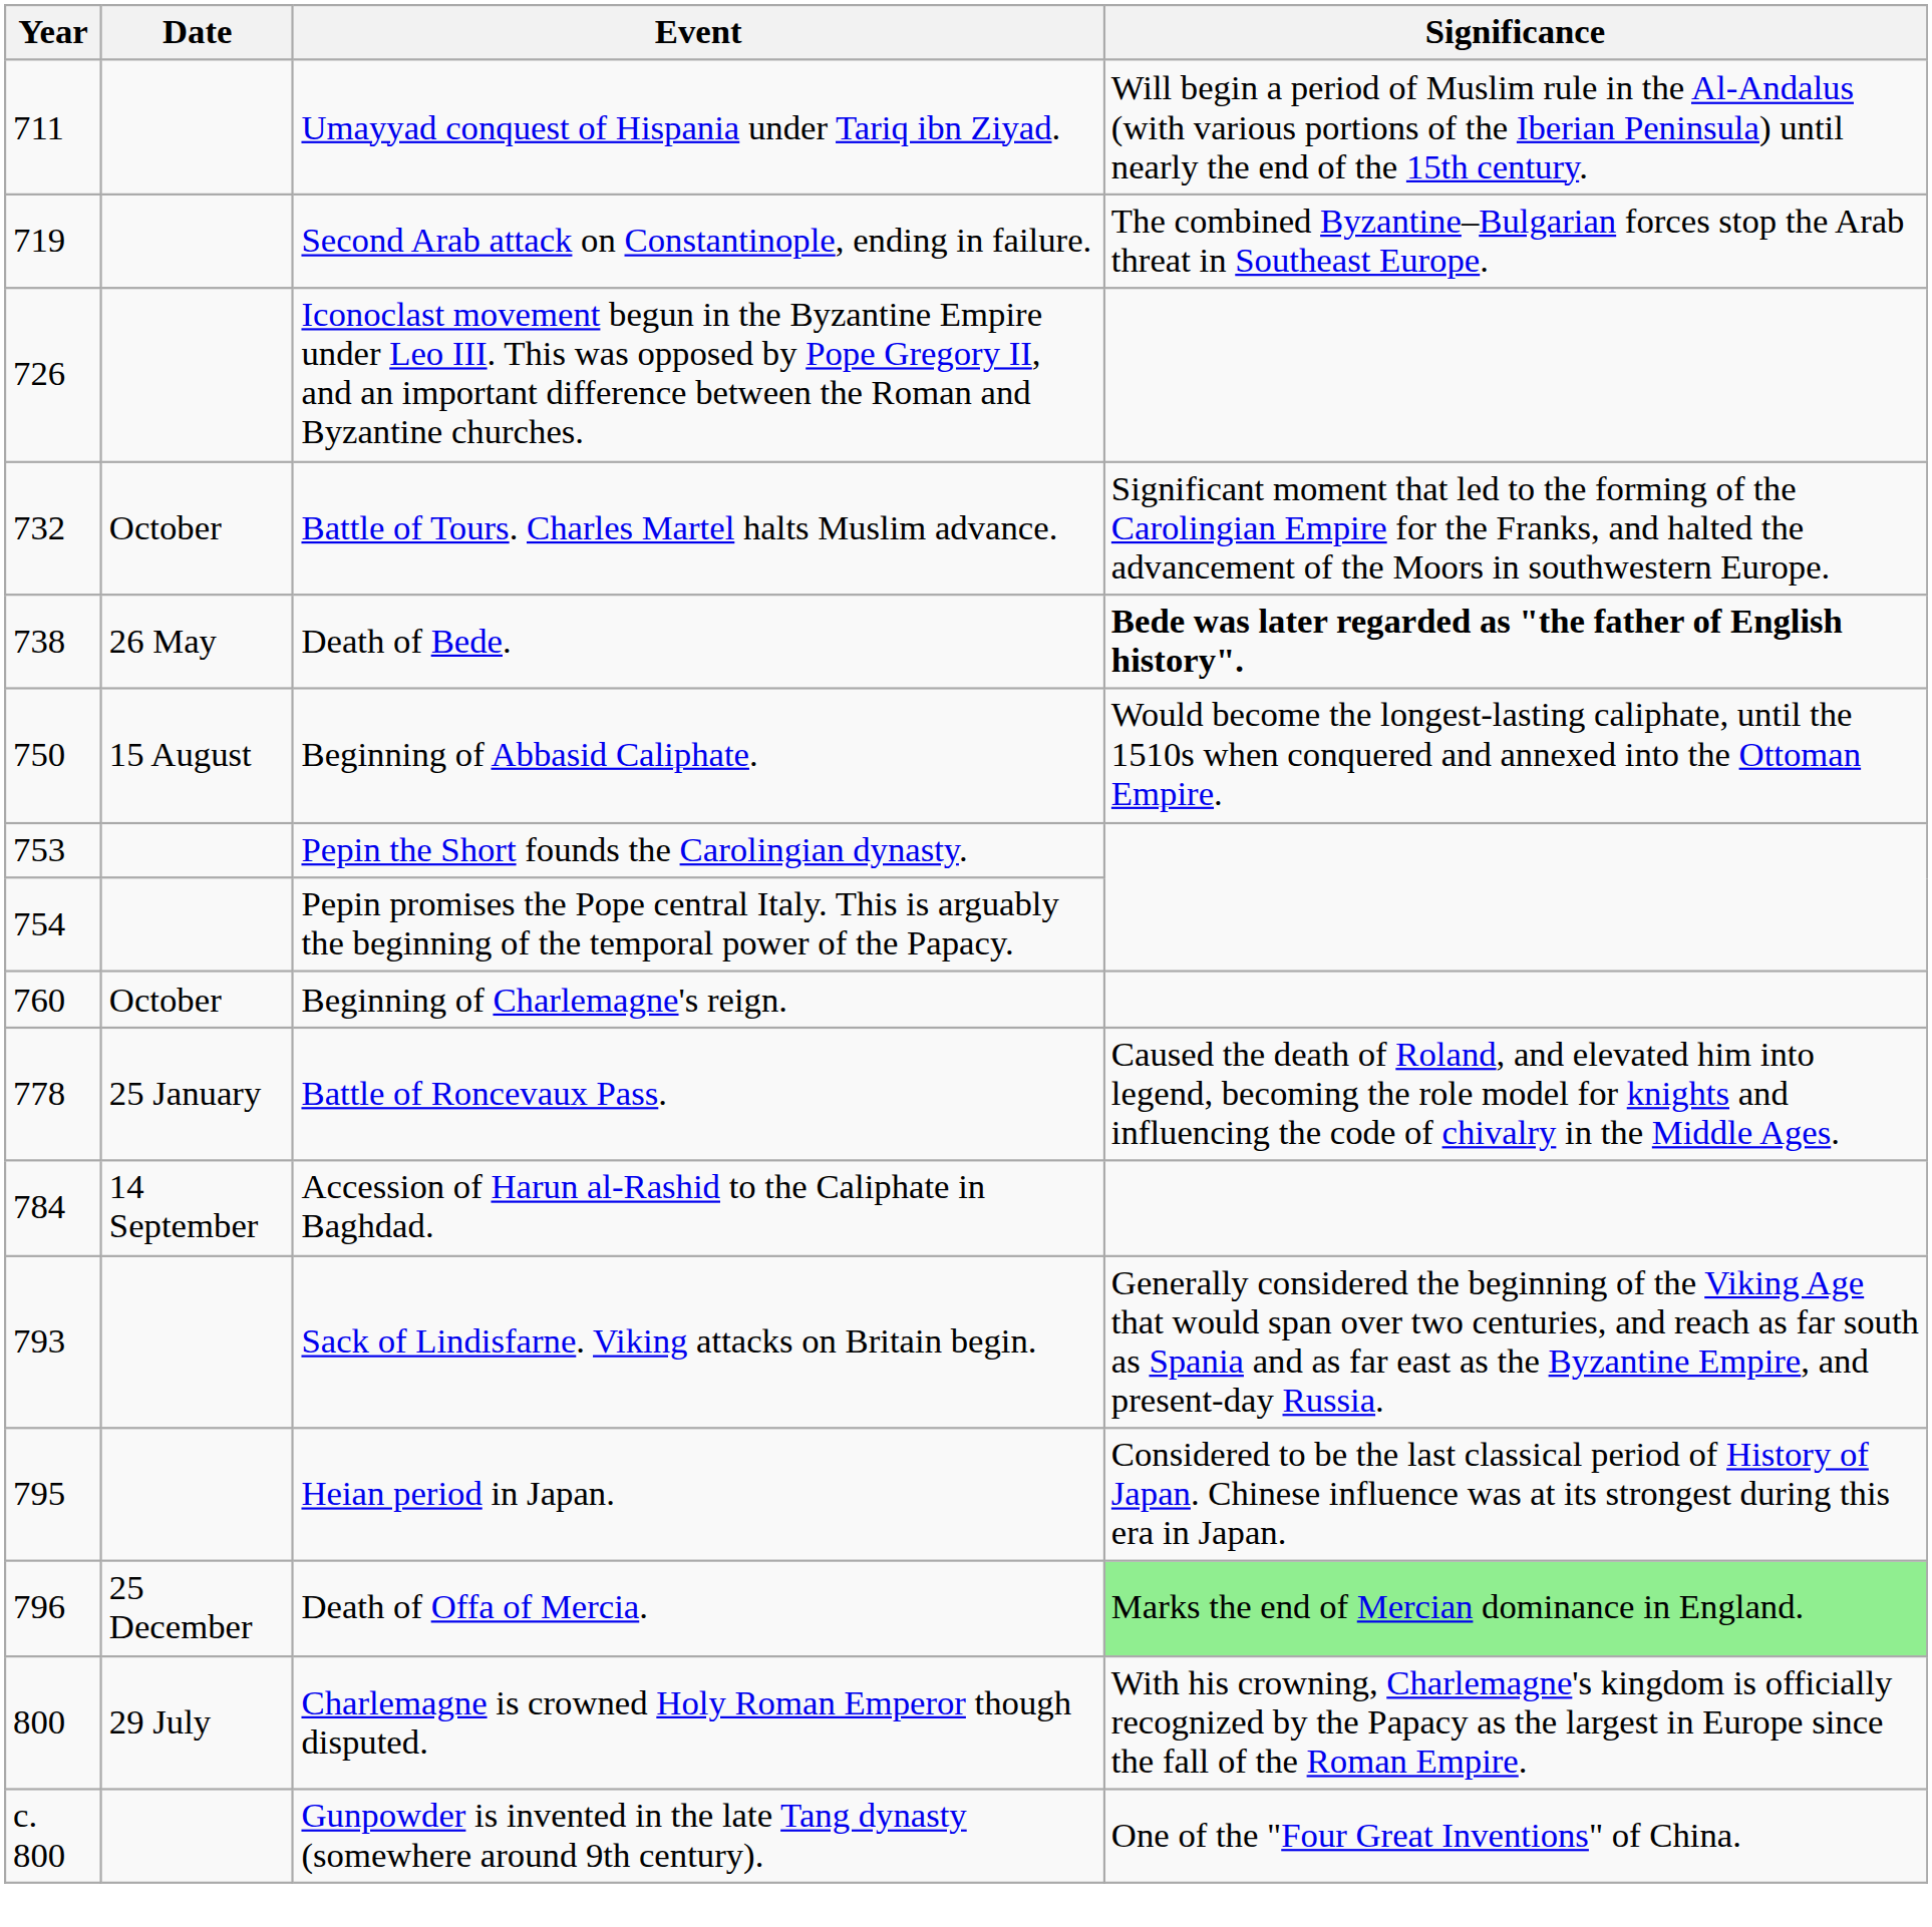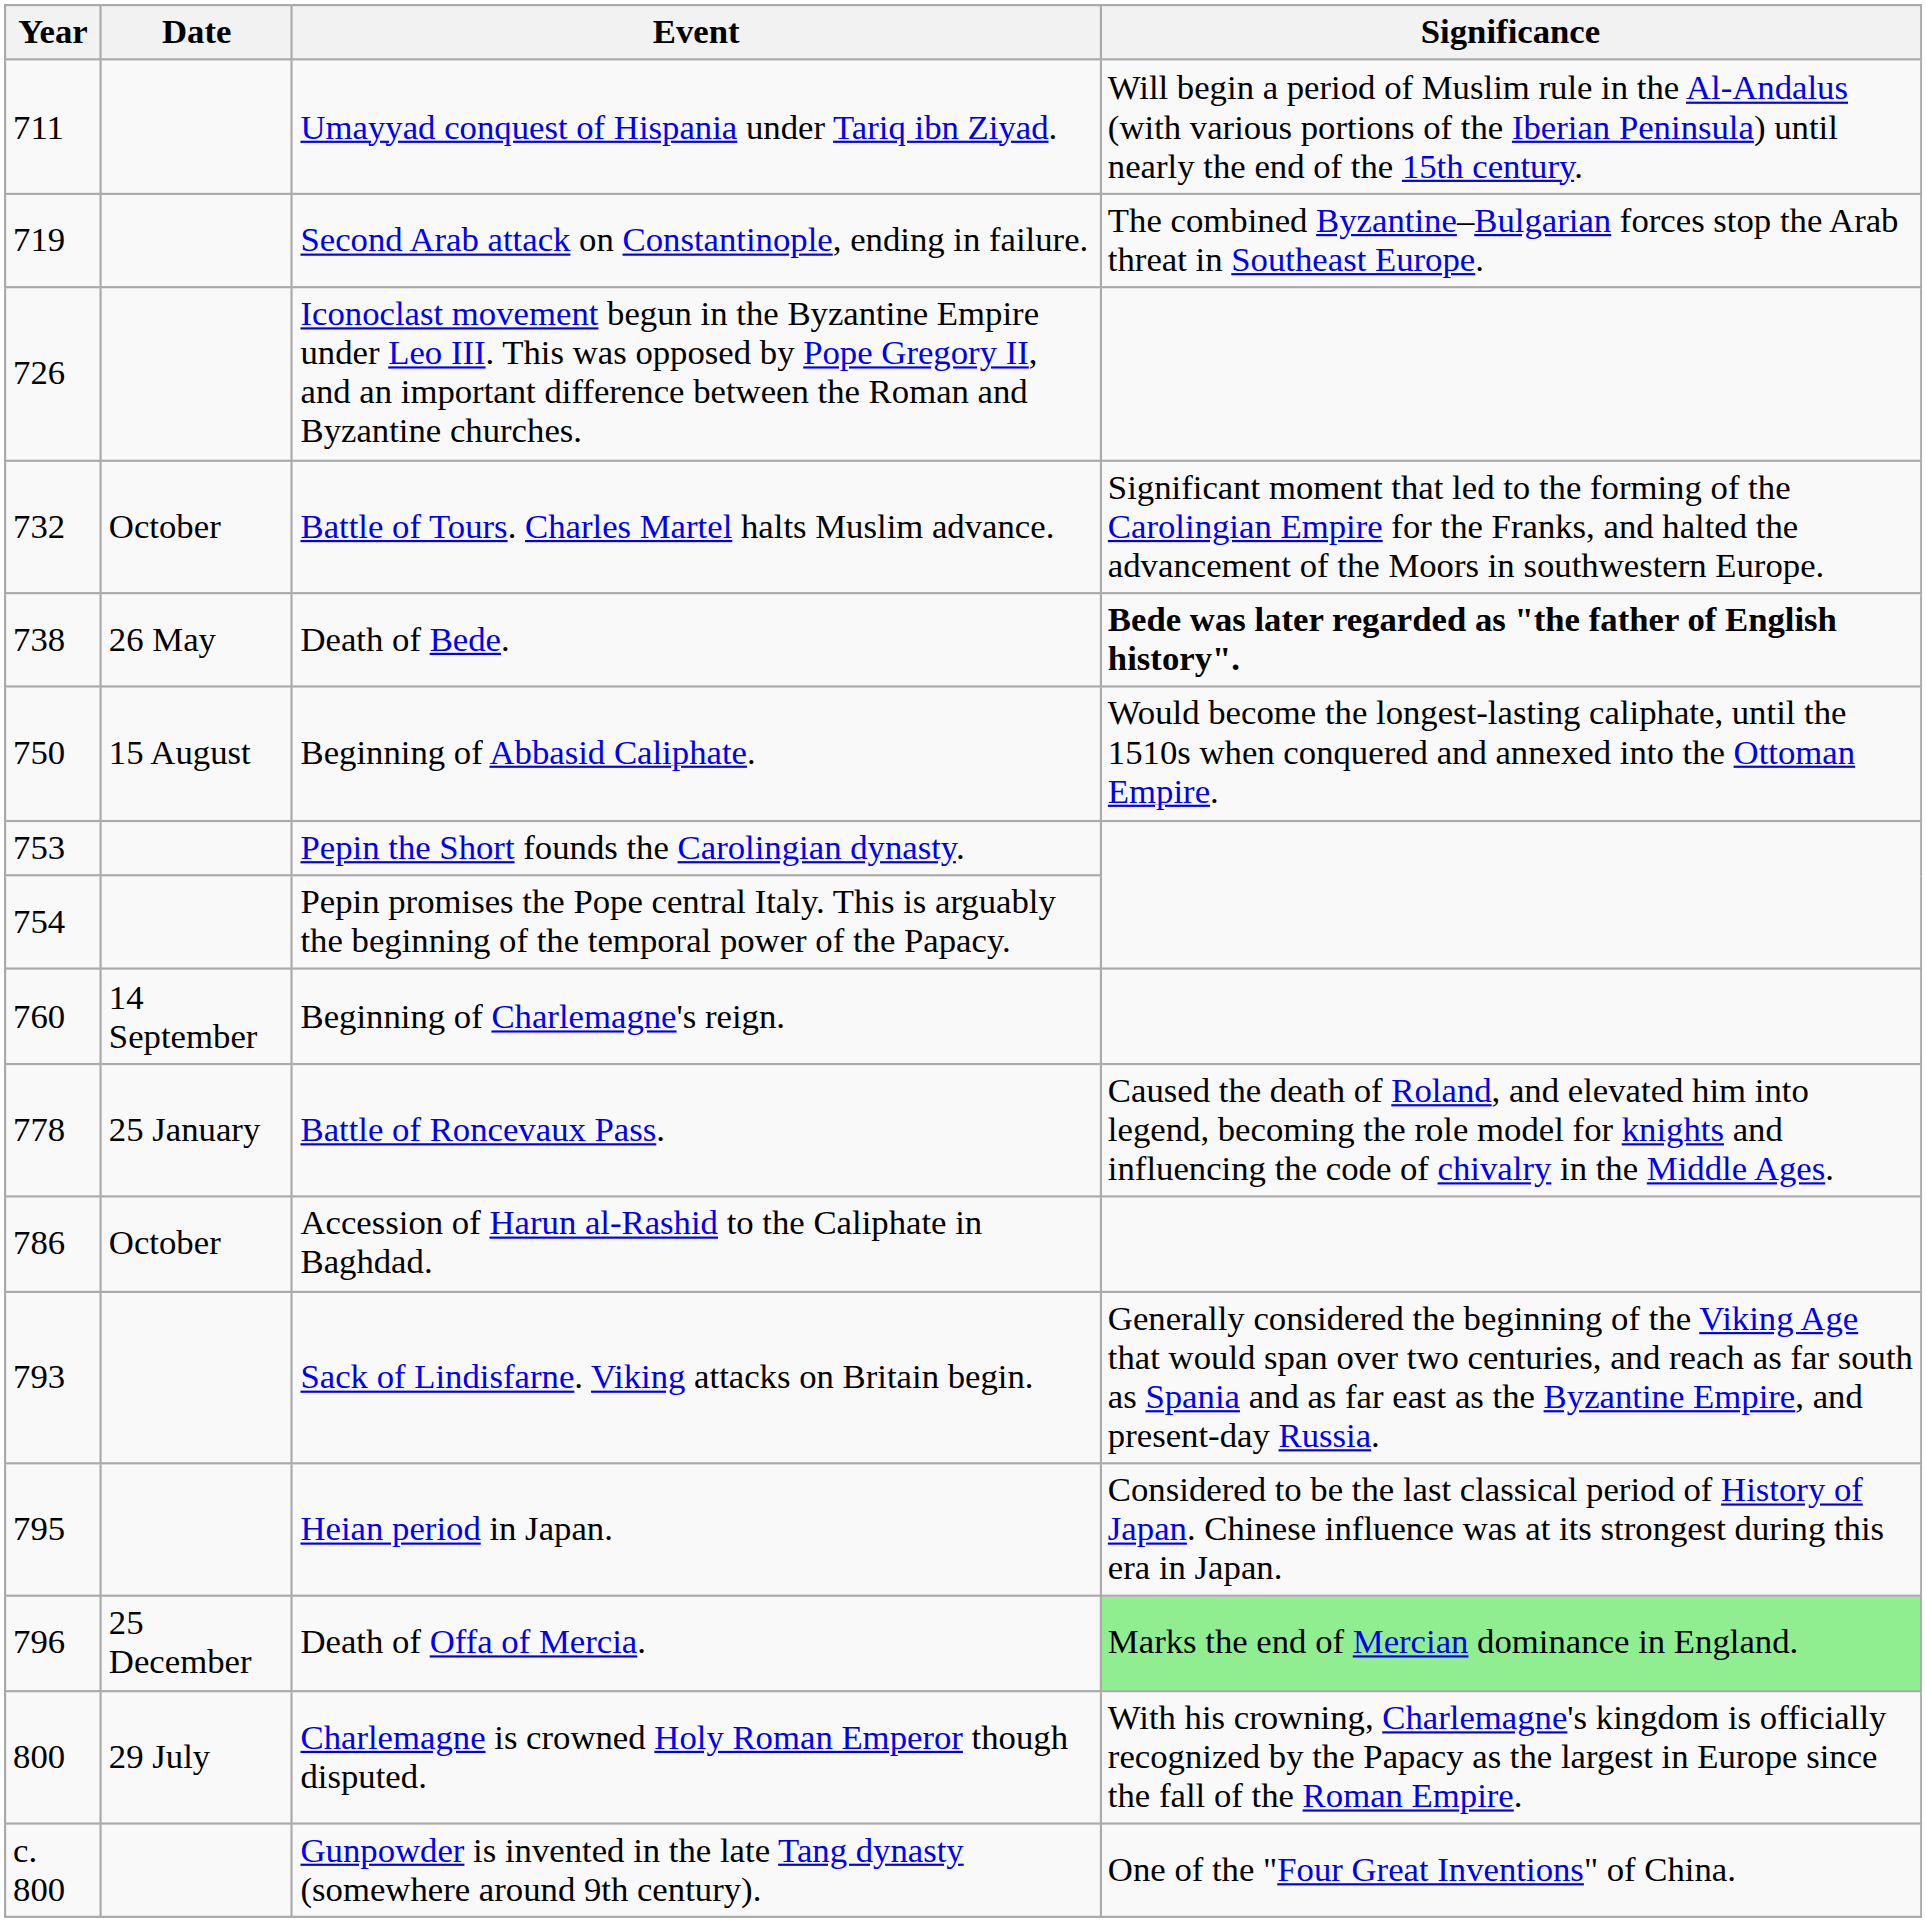Beginning of Charlemagne's reign. | Date: October -> 14 September
Accession of Harun al-Rashid to the Caliphate in Baghdad. | Year: 784 -> 786
Accession of Harun al-Rashid to the Caliphate in Baghdad. | Date: 14 September -> October
